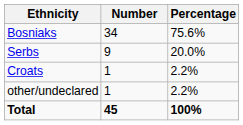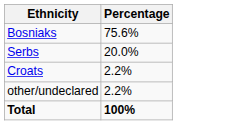- column: Number | 34 | 9 | 1 | 1 | 45
